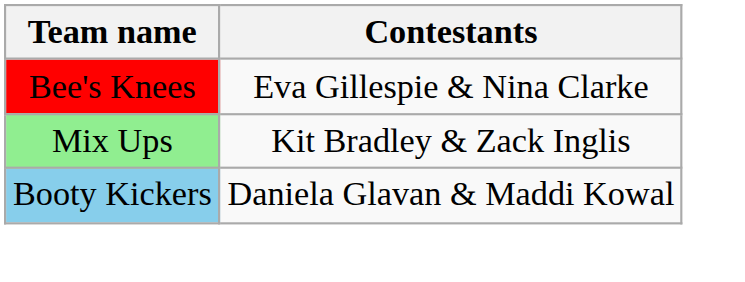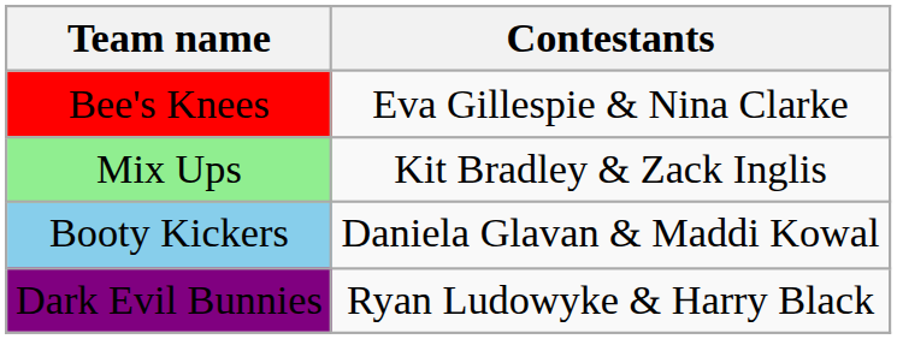+ row: Dark Evil Bunnies | Ryan Ludowyke & Harry Black
